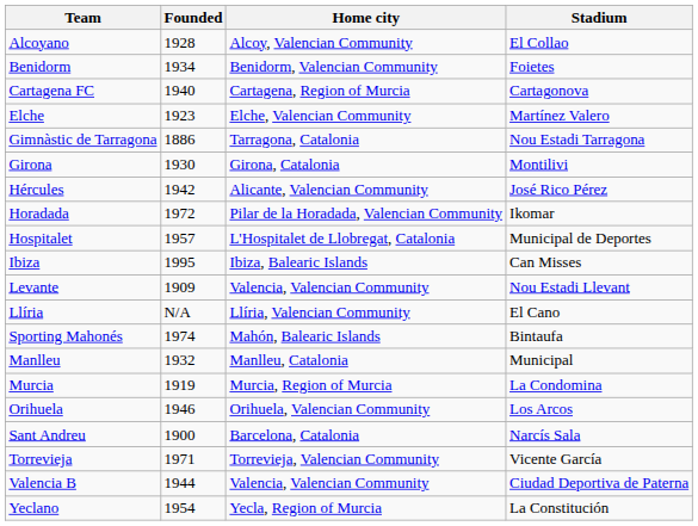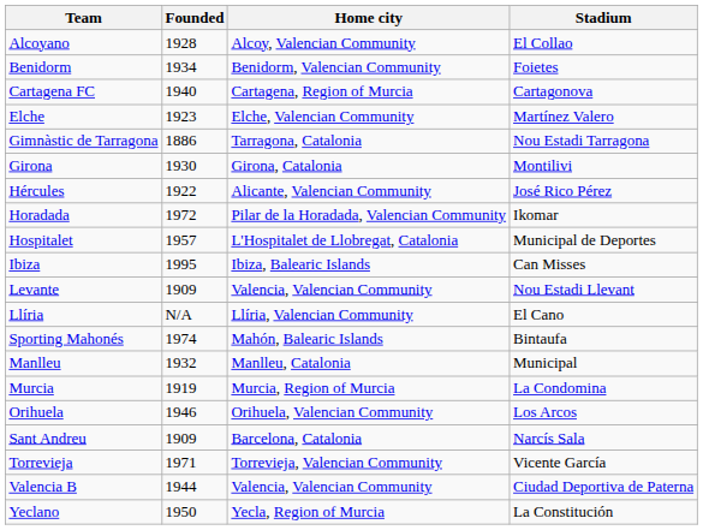Hércules | Founded: 1942 -> 1922
Sant Andreu | Founded: 1900 -> 1909
Yeclano | Founded: 1954 -> 1950
